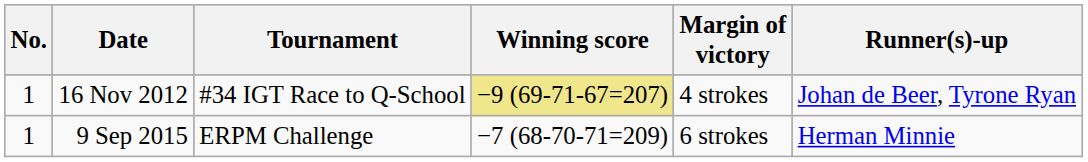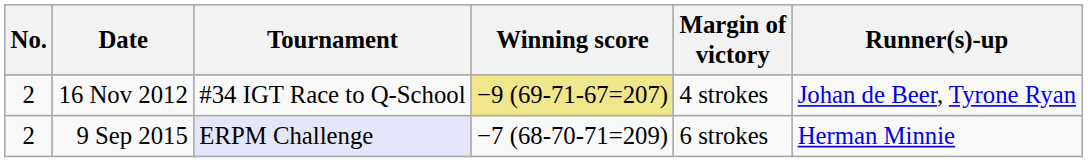16 Nov 2012 | No.: 1 -> 2
9 Sep 2015 | No.: 1 -> 2
9 Sep 2015 | Tournament: no background -> lavender background
